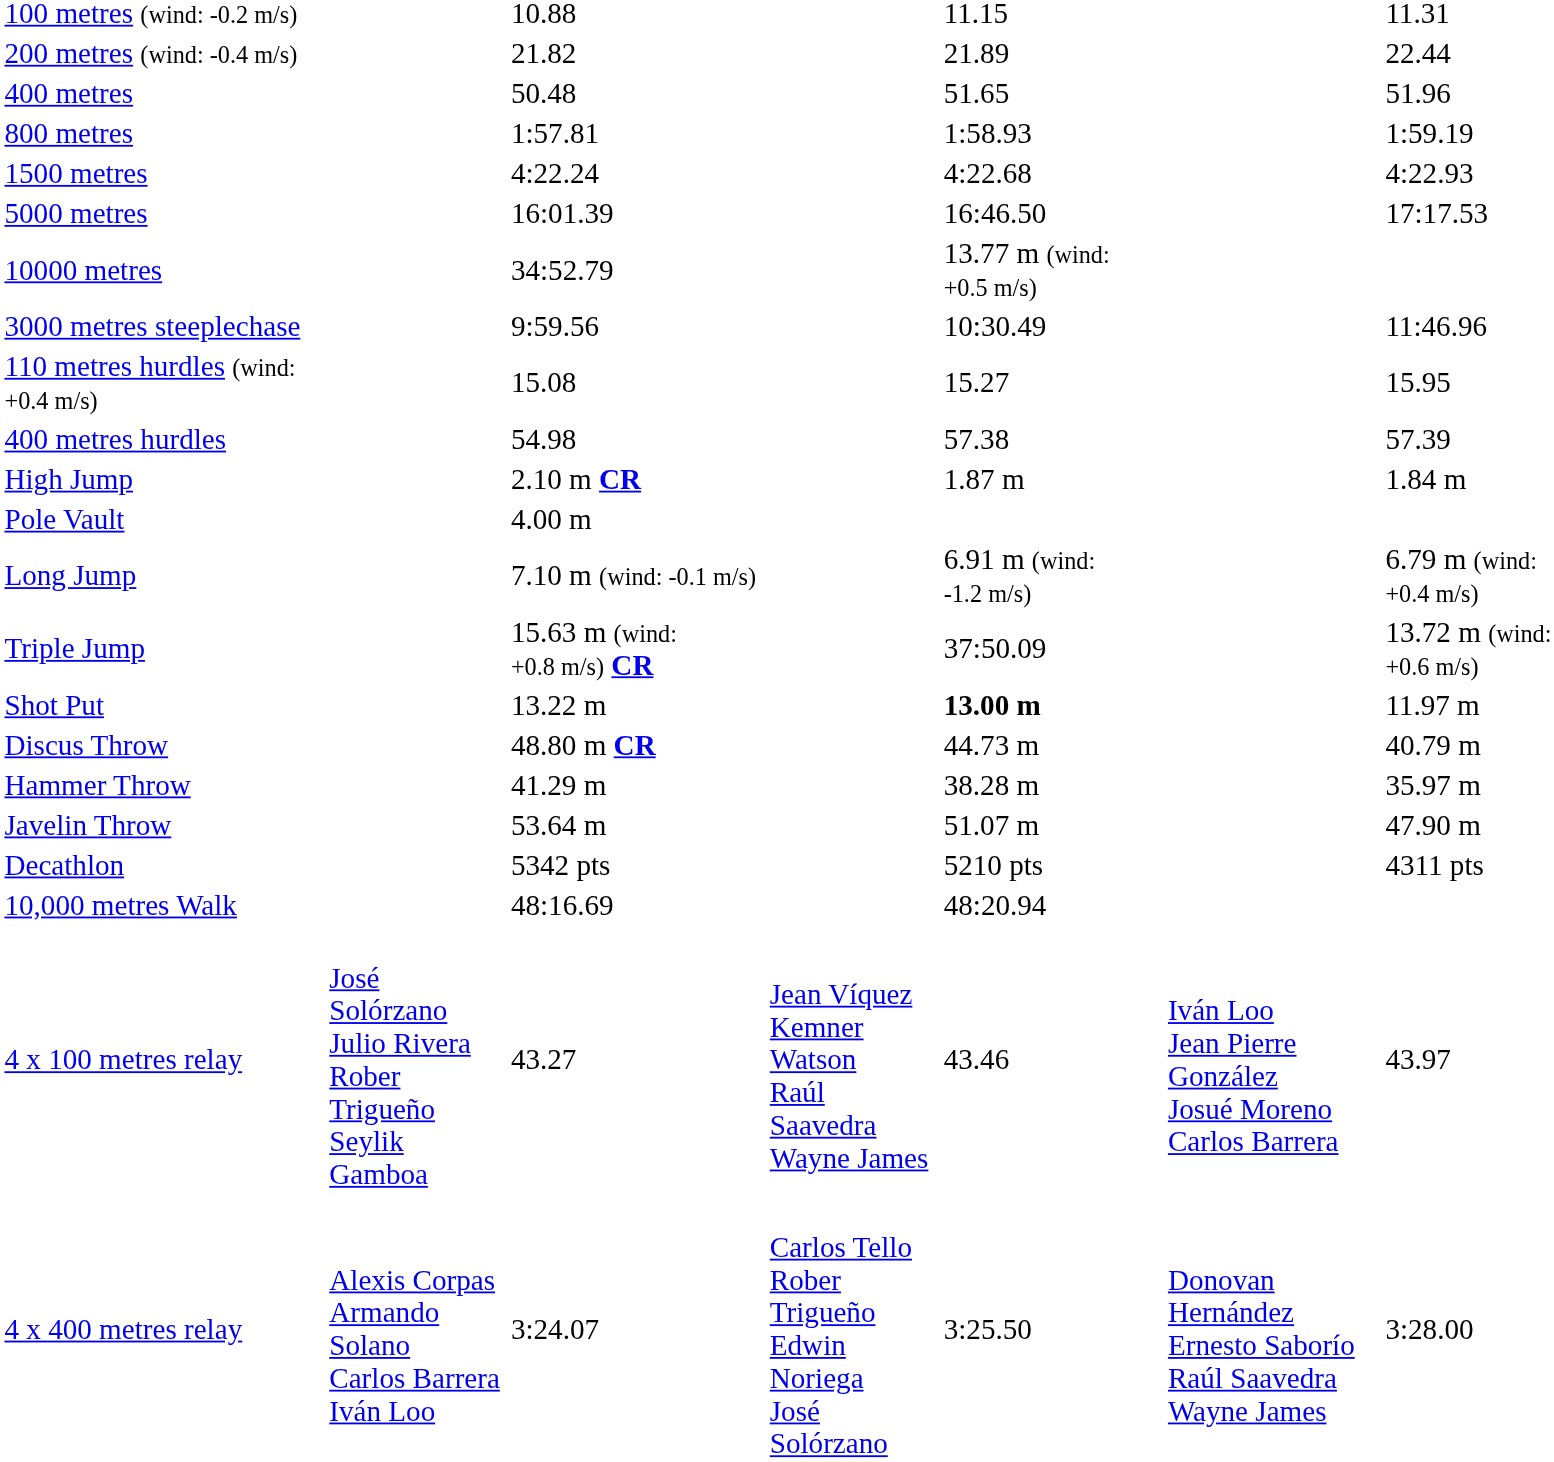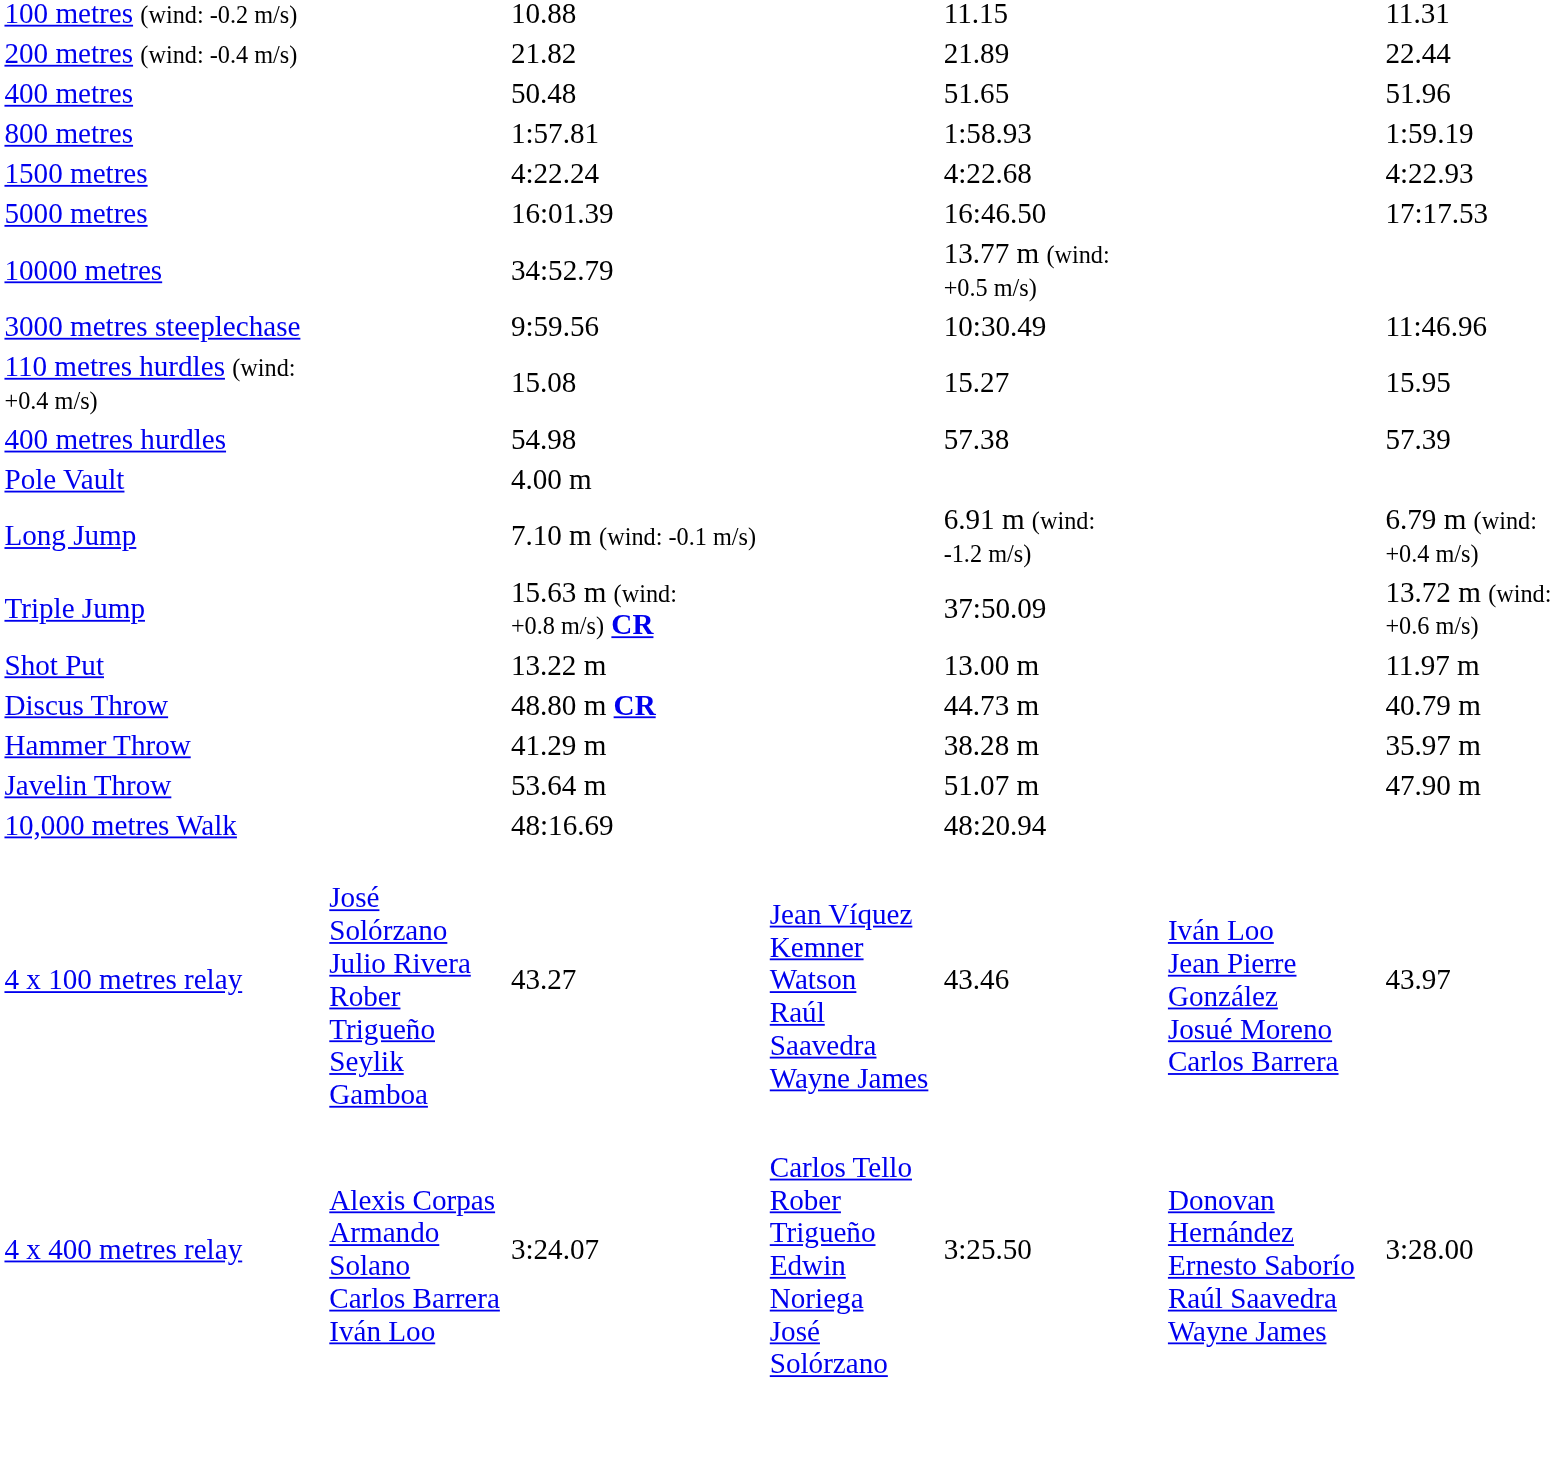- row: High Jump | 2.10 m CR | 1.87 m | 1.84 m
Shot Put | column 5: bold -> normal
- row: Decathlon | 5342 pts | 5210 pts | 4311 pts
